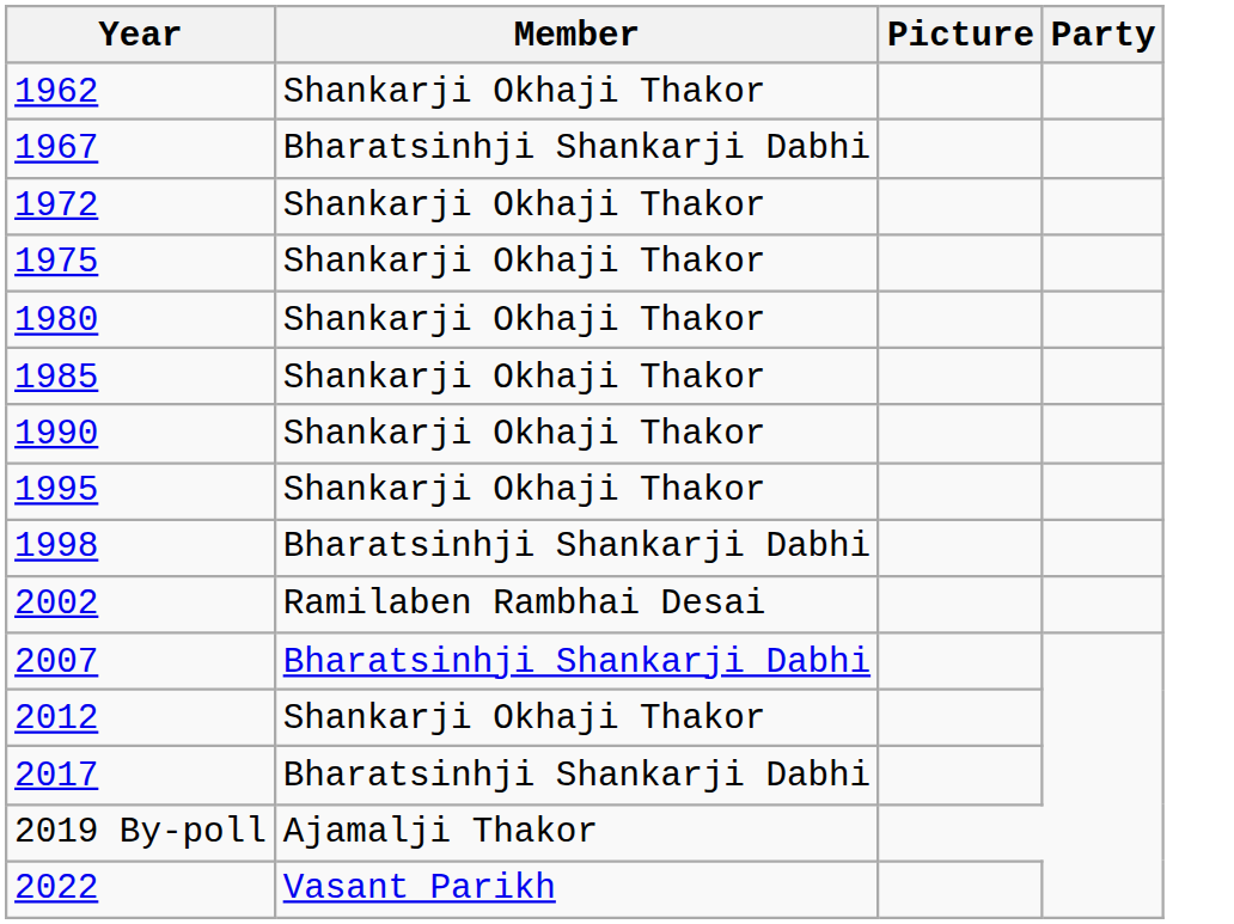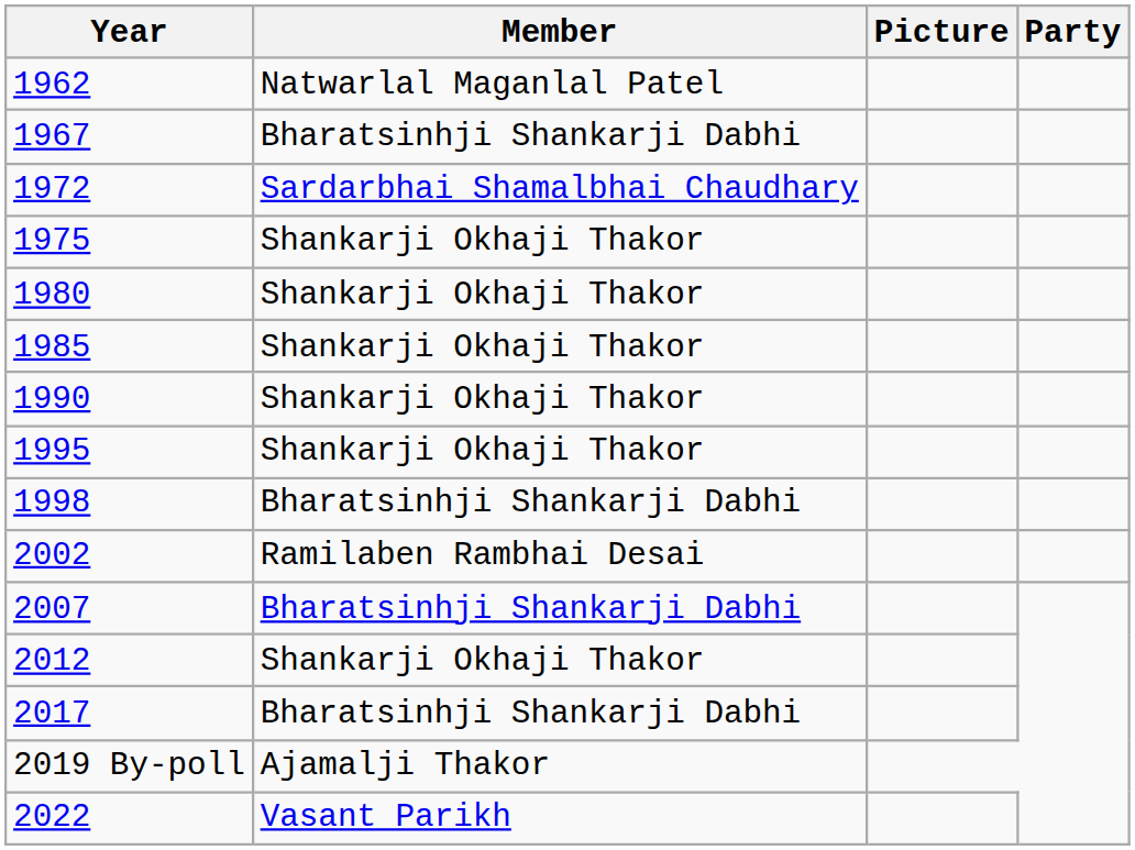1962 | Member: Shankarji Okhaji Thakor -> Natwarlal Maganlal Patel
1972 | Member: Shankarji Okhaji Thakor -> Sardarbhai Shamalbhai Chaudhary
